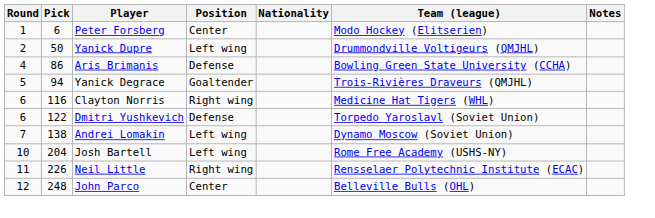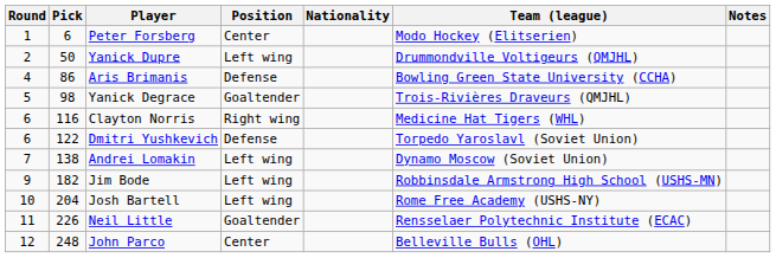Yanick Degrace | Pick: 94 -> 98
+ row: 9 | 182 | Jim Bode | Left wing | Robbinsdale Armstrong High School (USHS-MN)
Neil Little | Position: Right wing -> Goaltender
